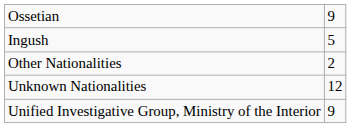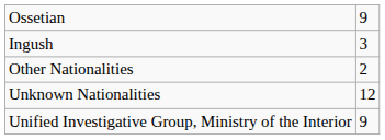Ingush | column 2: 5 -> 3
